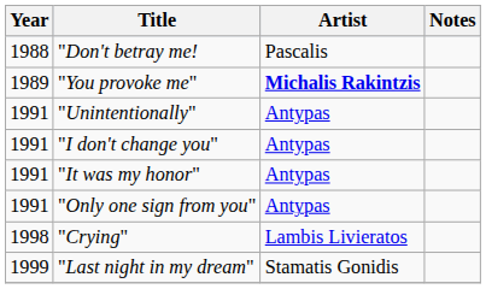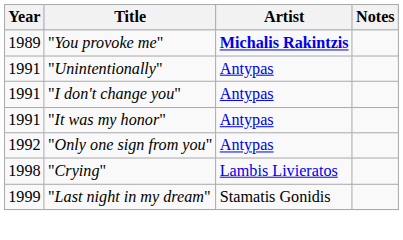- row: 1988 | "Don't betray me! | Pascalis
"Only one sign from you" | Year: 1991 -> 1992
